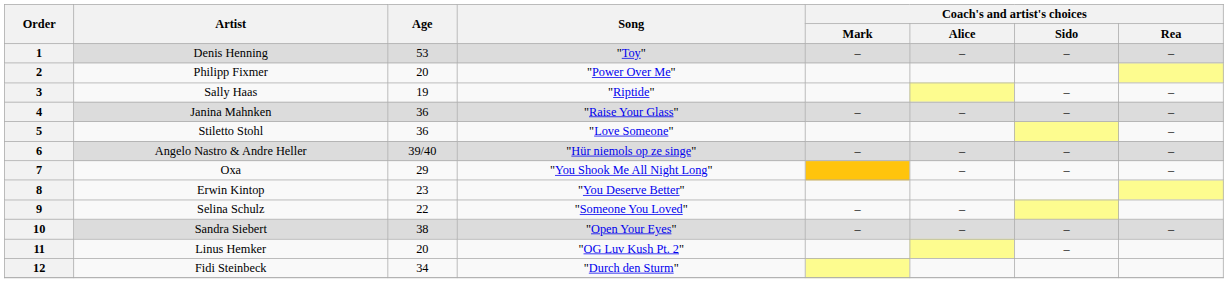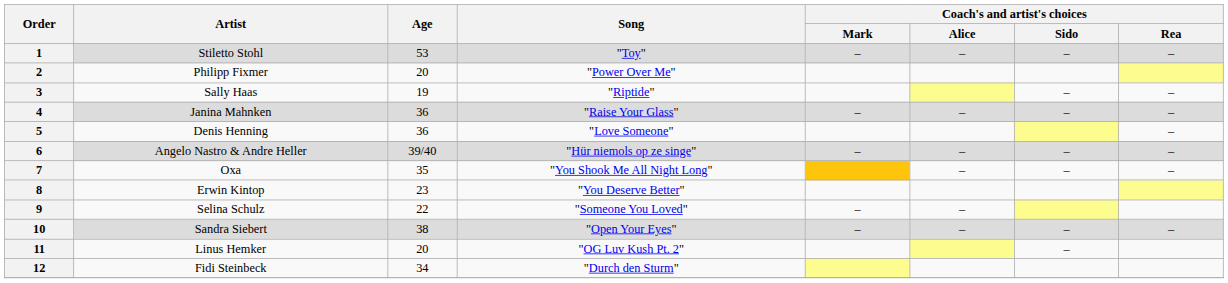1 | Artist: Denis Henning -> Stiletto Stohl
5 | Artist: Stiletto Stohl -> Denis Henning
7 | Age: 29 -> 35
